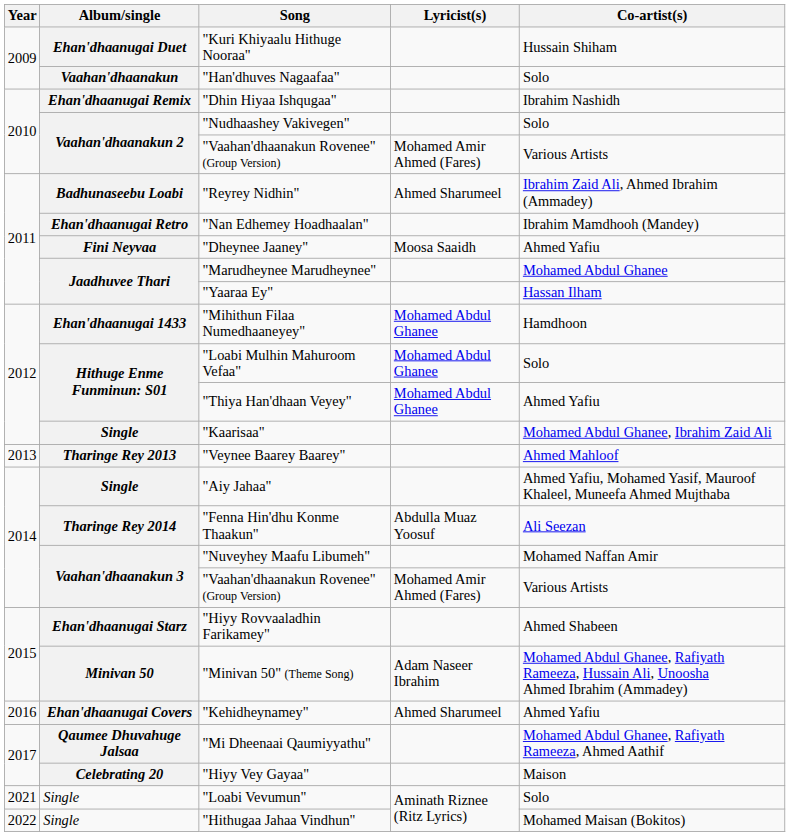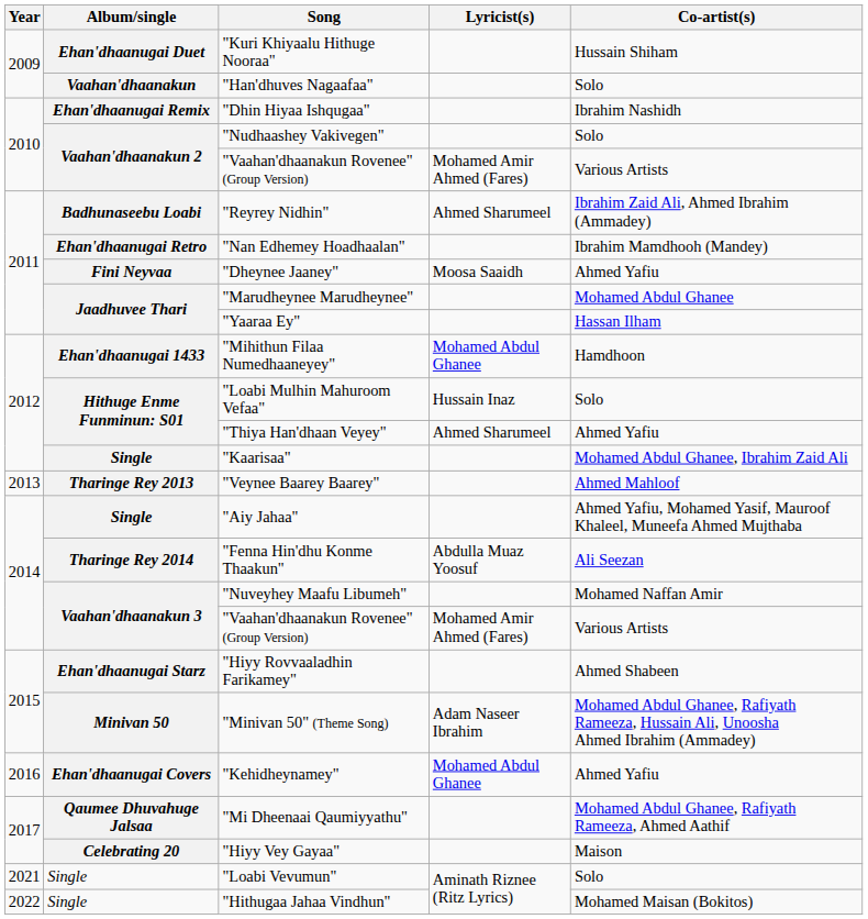"Loabi Mulhin Mahuroom Vefaa" | Lyricist(s): Mohamed Abdul Ghanee -> Hussain Inaz
"Thiya Han'dhaan Veyey" | Lyricist(s): Mohamed Abdul Ghanee -> Ahmed Sharumeel
"Kehidheynamey" | Lyricist(s): Ahmed Sharumeel -> Mohamed Abdul Ghanee
